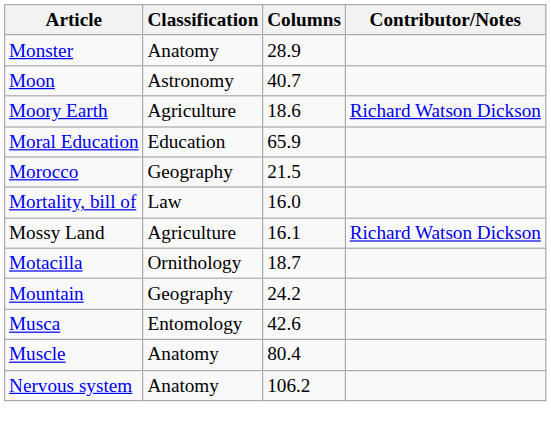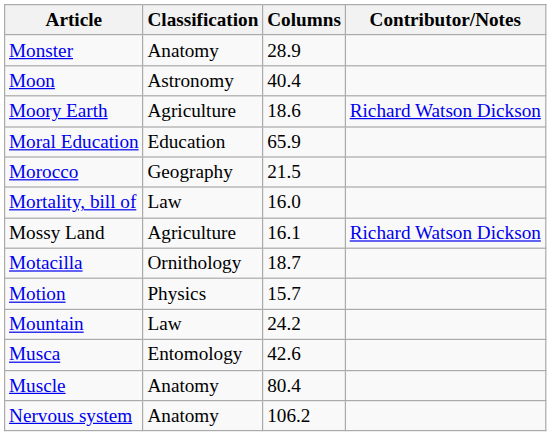Moon | Columns: 40.7 -> 40.4
+ row: Motion | Physics | 15.7
Mountain | Classification: Geography -> Law
